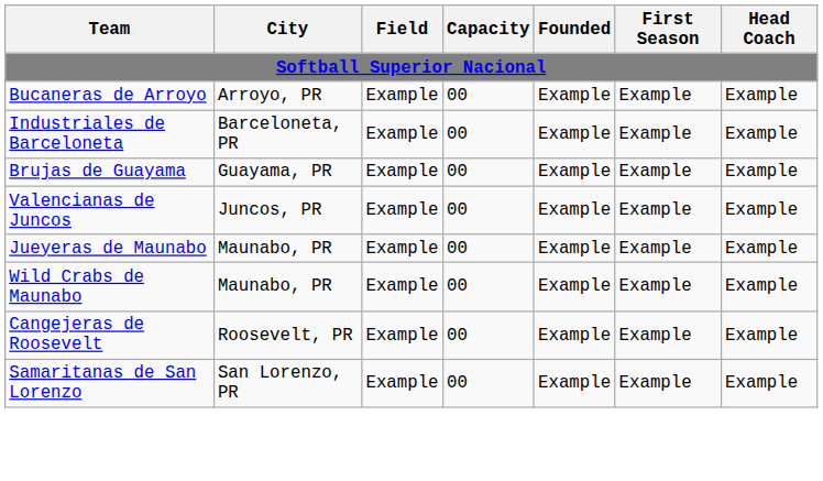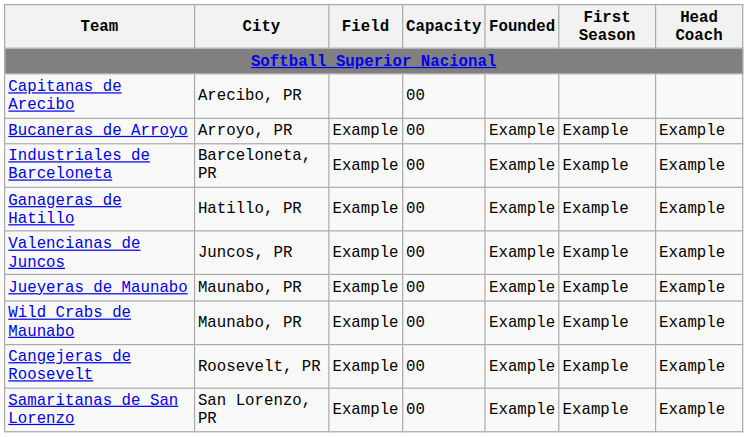+ row: Capitanas de Arecibo | Arecibo, PR | 00
- row: Brujas de Guayama | Guayama, PR | Example | 00 | Example | Example | Example
+ row: Ganageras de Hatillo | Hatillo, PR | Example | 00 | Example | Example | Example
